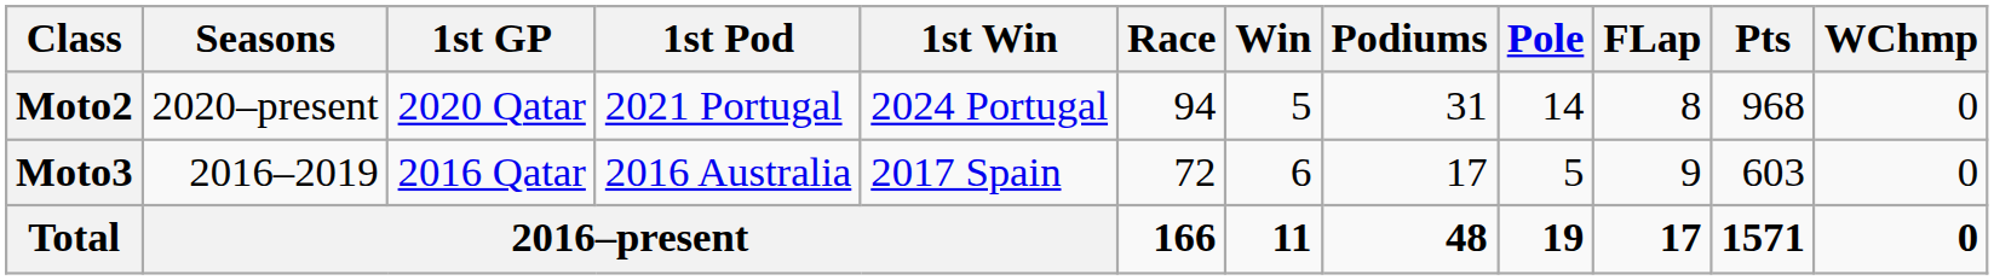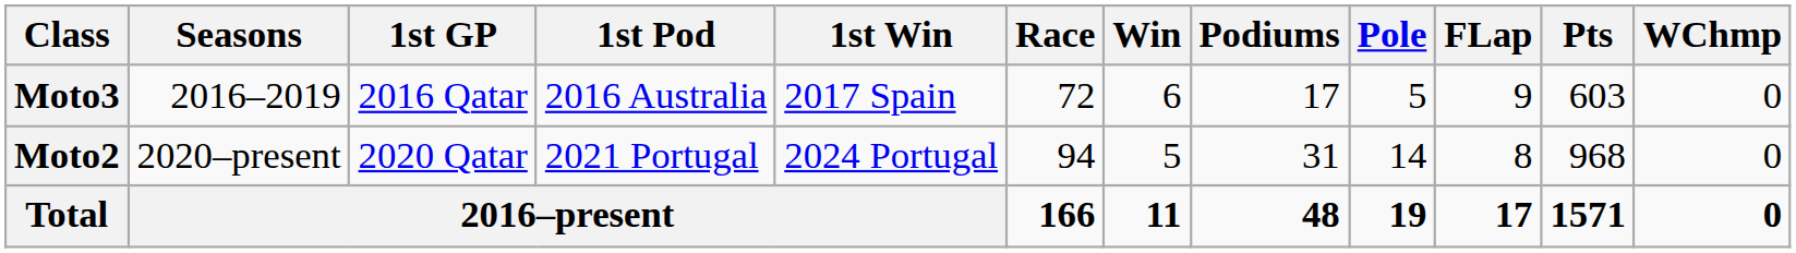rows swapped: Moto3 <-> Moto2
